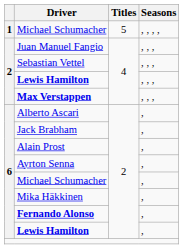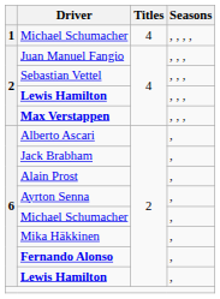1 / Michael Schumacher | Titles: 5 -> 4
